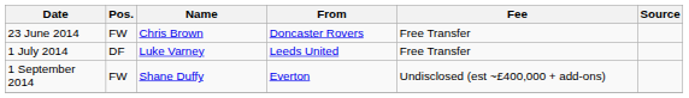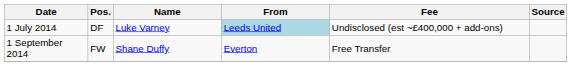- row: 23 June 2014 | FW | Chris Brown | Doncaster Rovers | Free Transfer
1 July 2014 | From: no background -> lightblue background
1 July 2014 | Fee: Free Transfer -> Undisclosed (est ~£400,000 + add-ons)
1 September 2014 | Fee: Undisclosed (est ~£400,000 + add-ons) -> Free Transfer
